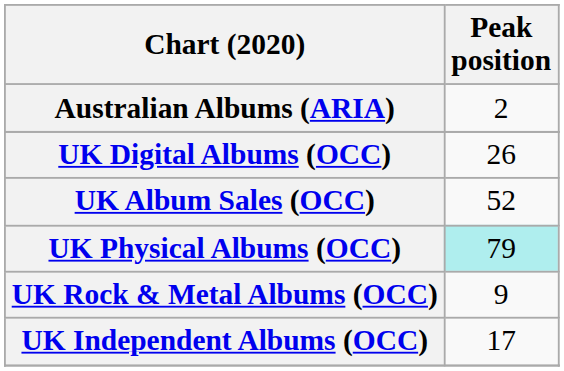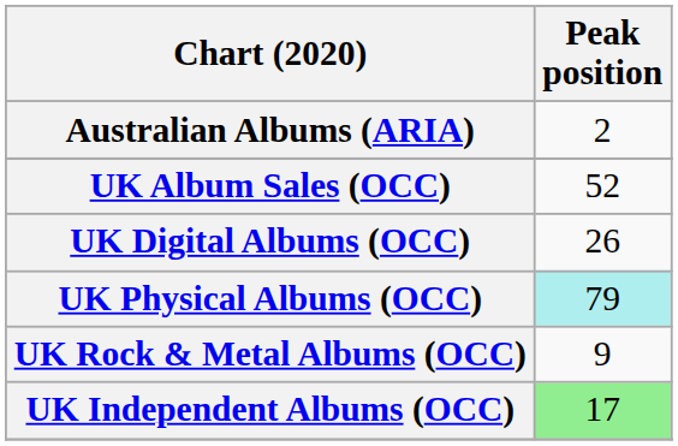rows swapped: UK Album Sales (OCC) <-> UK Digital Albums (OCC)
UK Independent Albums (OCC) | Peak position: no background -> lightgreen background
